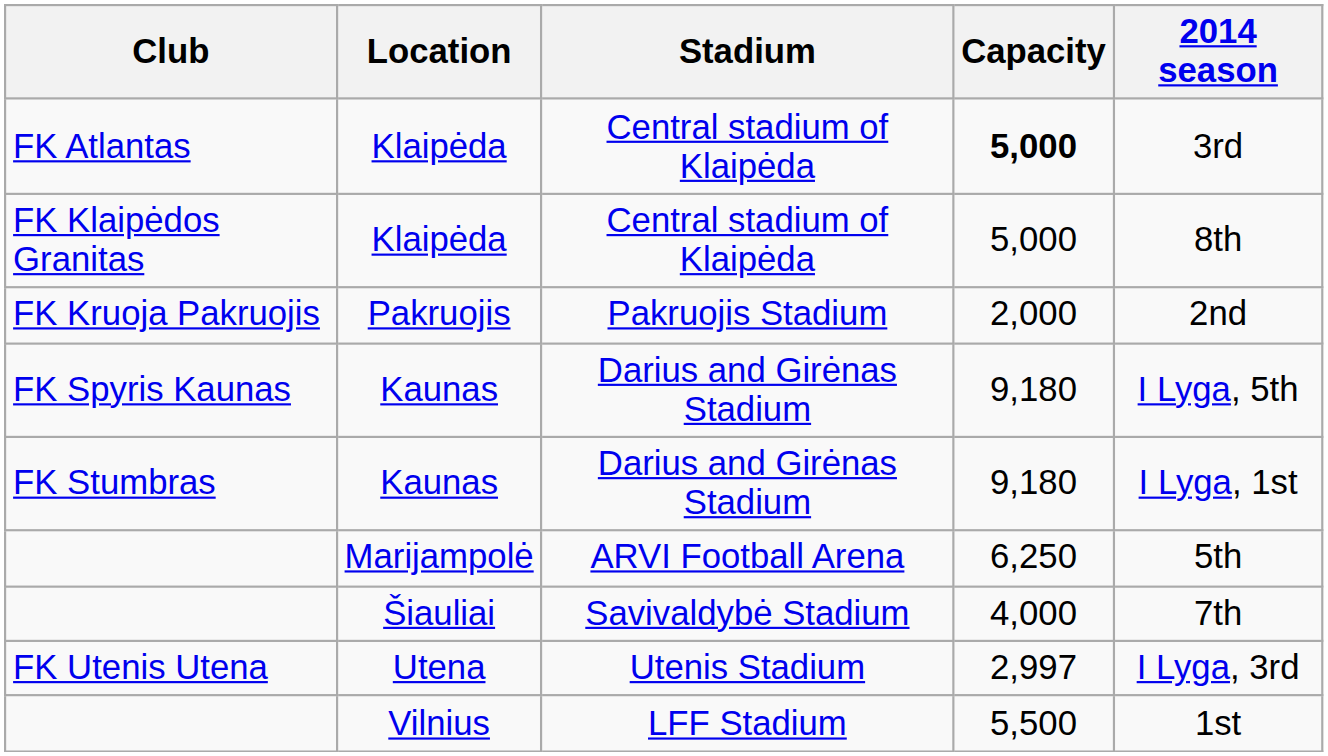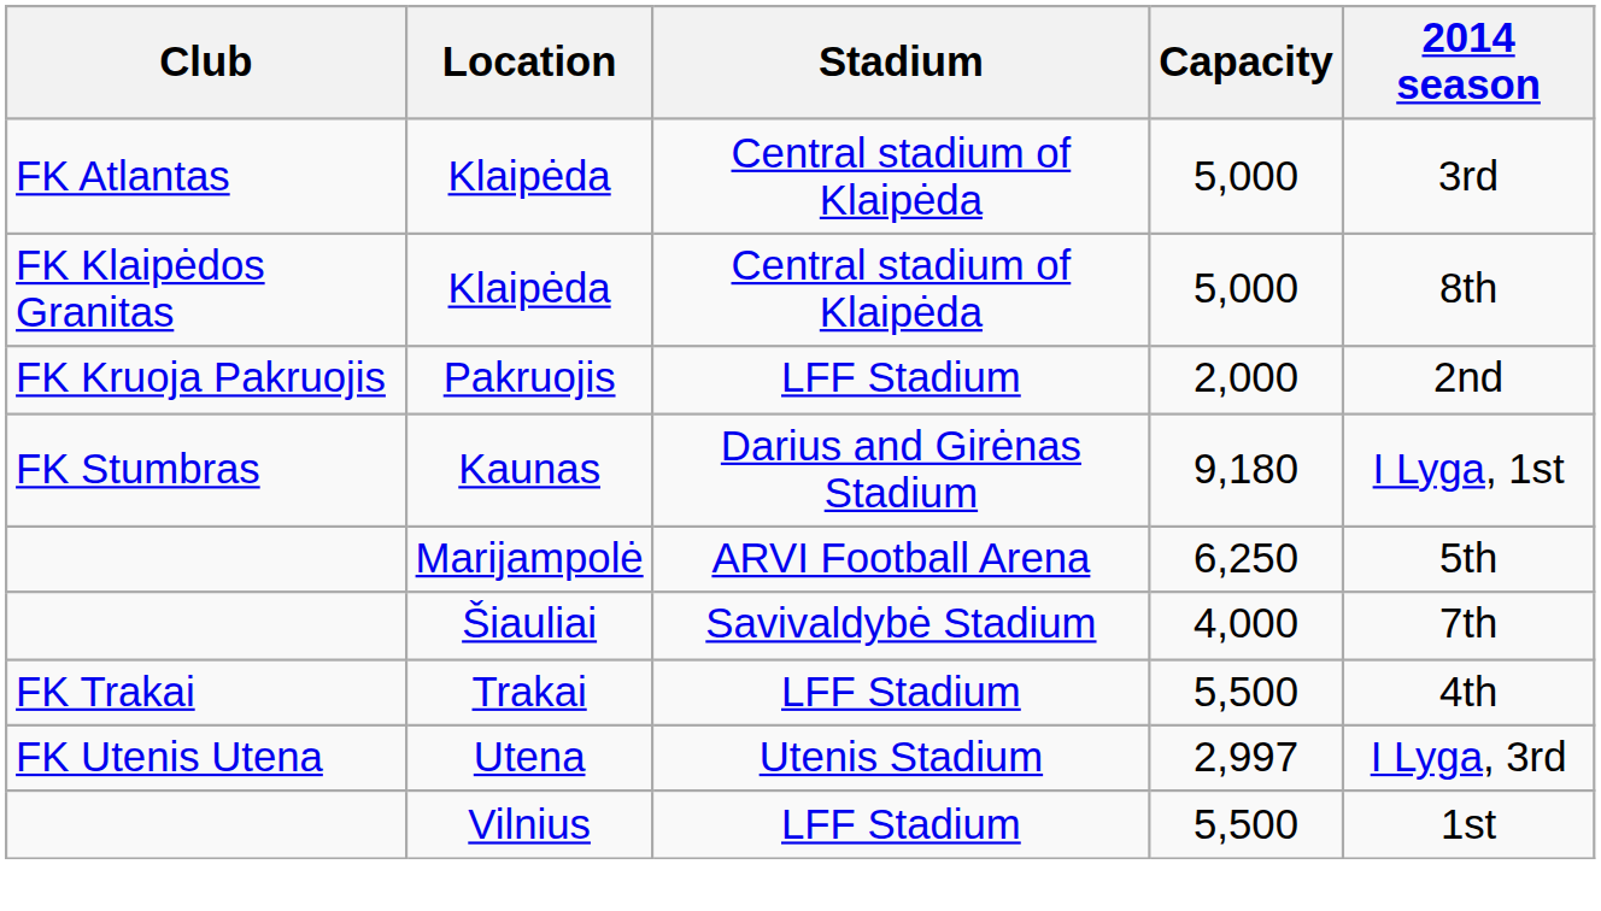FK Atlantas | Capacity: bold -> normal
FK Kruoja Pakruojis | Stadium: Pakruojis Stadium -> LFF Stadium
- row: FK Spyris Kaunas | Kaunas | Darius and Girėnas Stadium | 9,180 | I Lyga, 5th
+ row: FK Trakai | Trakai | LFF Stadium | 5,500 | 4th
